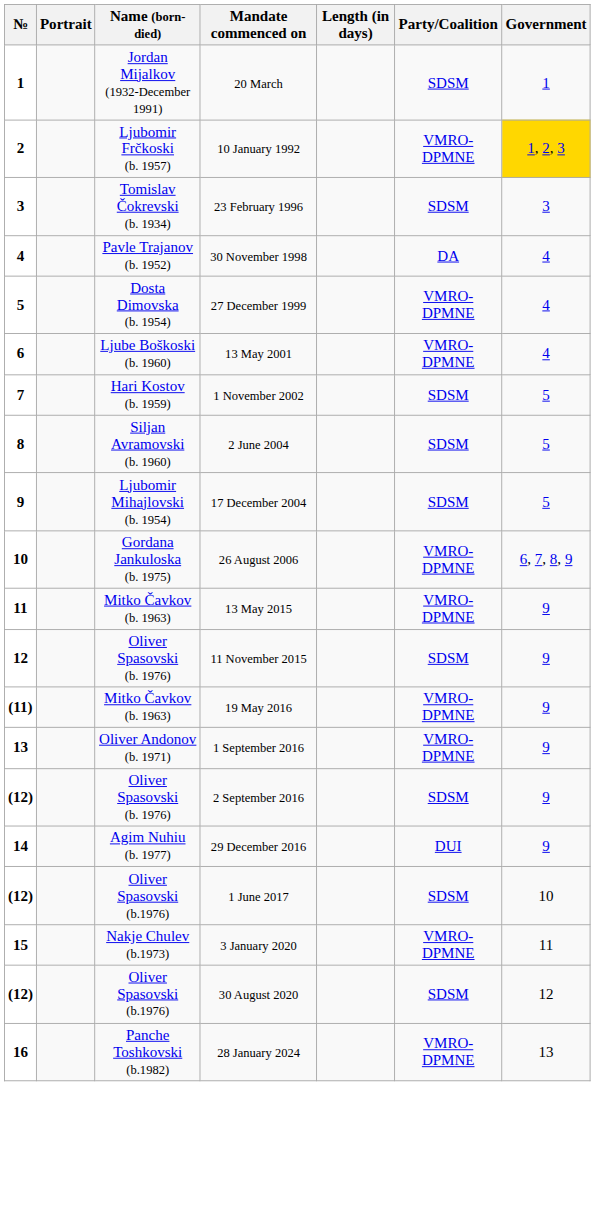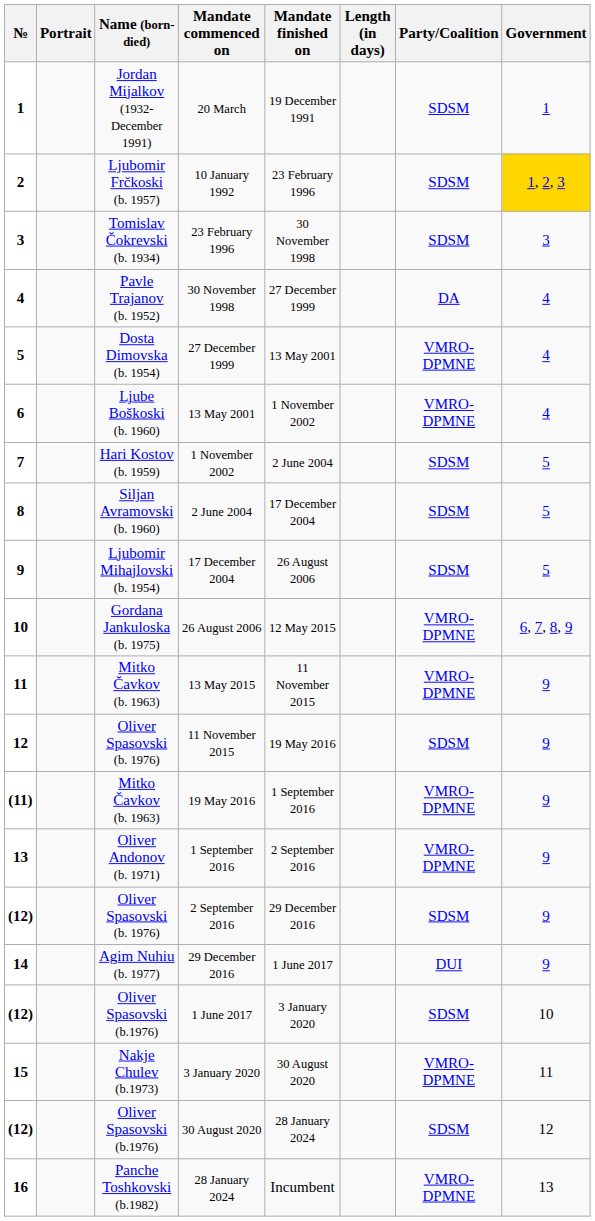+ column: Mandate finished on | 19 December 1991 | 23 February 1996 | 30 November 1998 | 27 December 1999 | 13 May 2001 | 1 November 2002 | 2 June 2004 | 17 December 2004 | 26 August 2006 | 12 May 2015 | 11 November 2015 | 19 May 2016 | 1 September 2016 | 2 September 2016 | 29 December 2016 | 1 June 2017 | 3 January 2020 | 30 August 2020 | 28 January 2024 | Incumbent
10 January 1992 | Party/Coalition: VMRO-DPMNE -> SDSM
